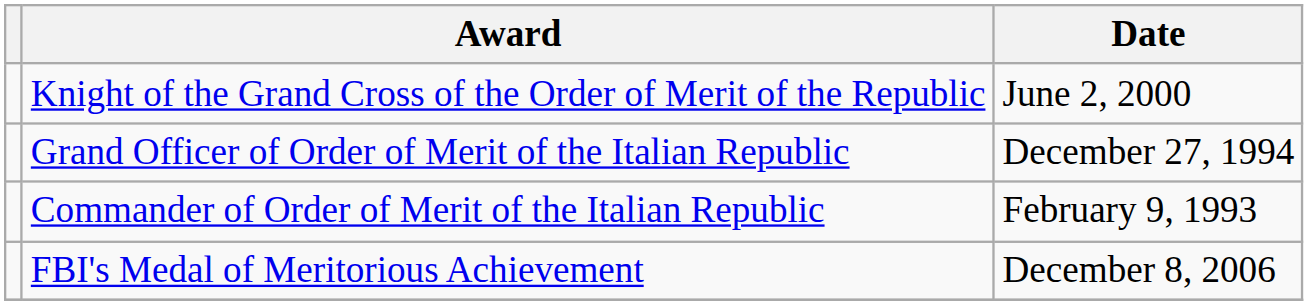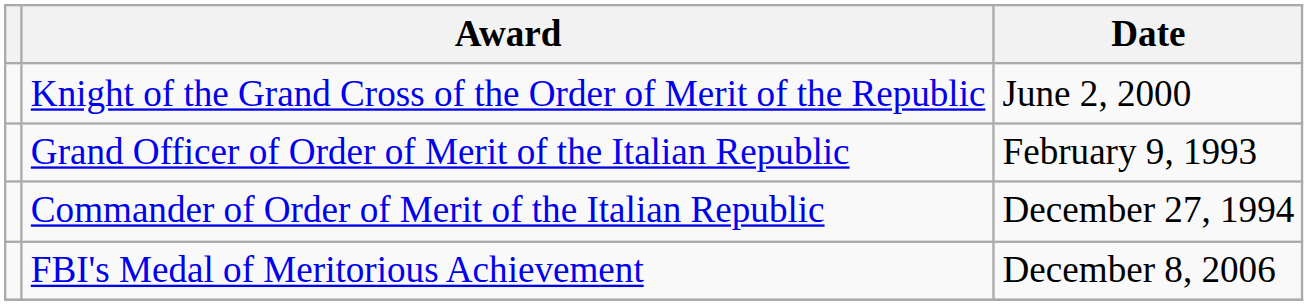Grand Officer of Order of Merit of the Italian Republic | Date: December 27, 1994 -> February 9, 1993
Commander of Order of Merit of the Italian Republic | Date: February 9, 1993 -> December 27, 1994
